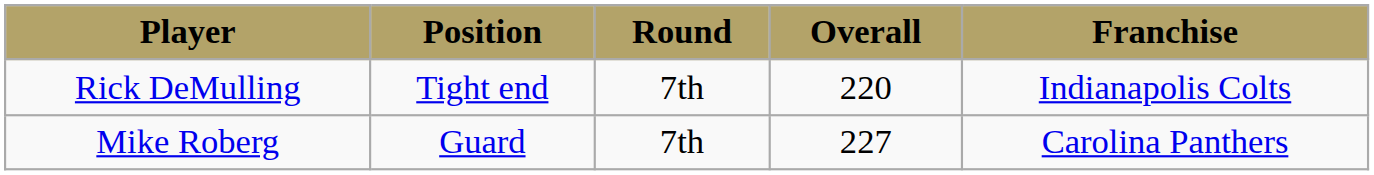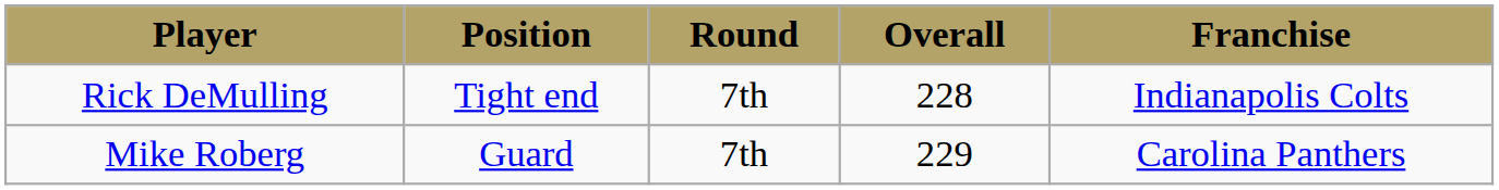Rick DeMulling | Overall: 220 -> 228
Mike Roberg | Overall: 227 -> 229
